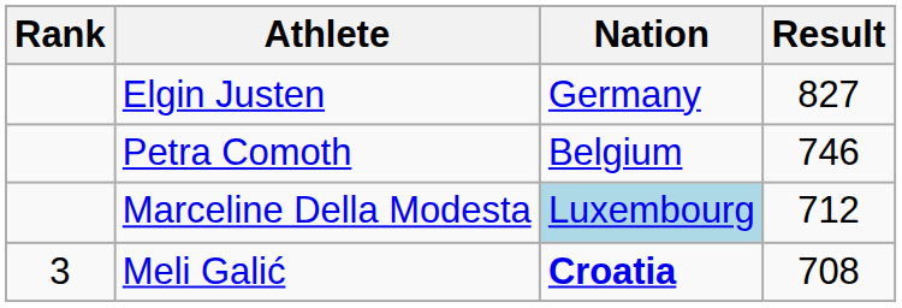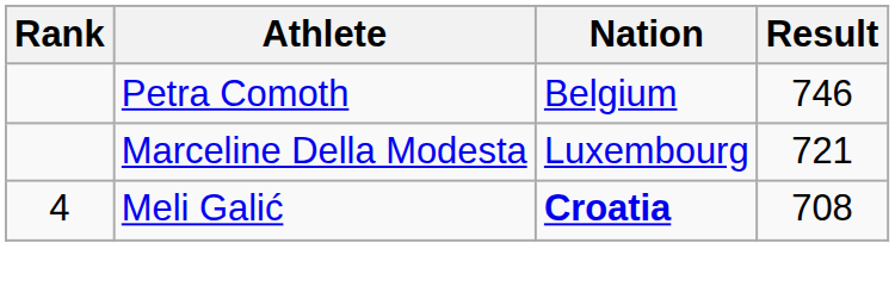- row: Elgin Justen | Germany | 827
Marceline Della Modesta | Nation: lightblue background -> no background
Marceline Della Modesta | Result: 712 -> 721
Meli Galić | Rank: 3 -> 4
